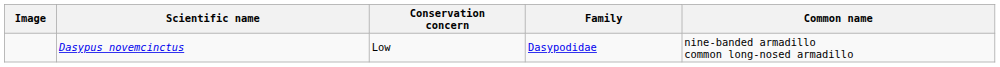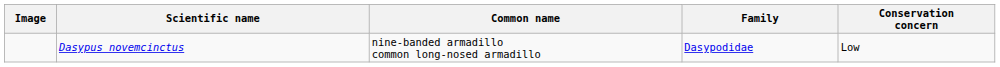columns swapped: Common name <-> Conservation concern
